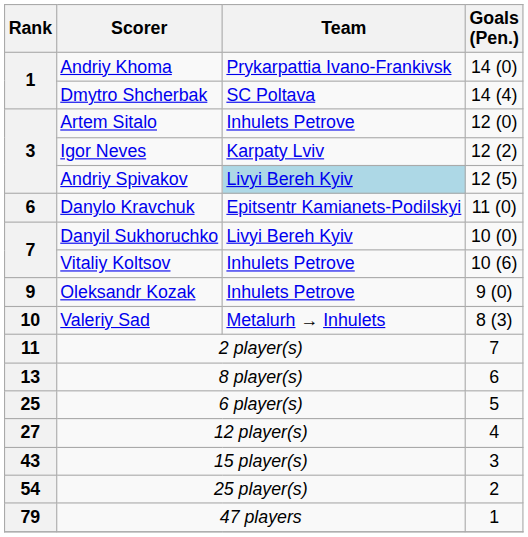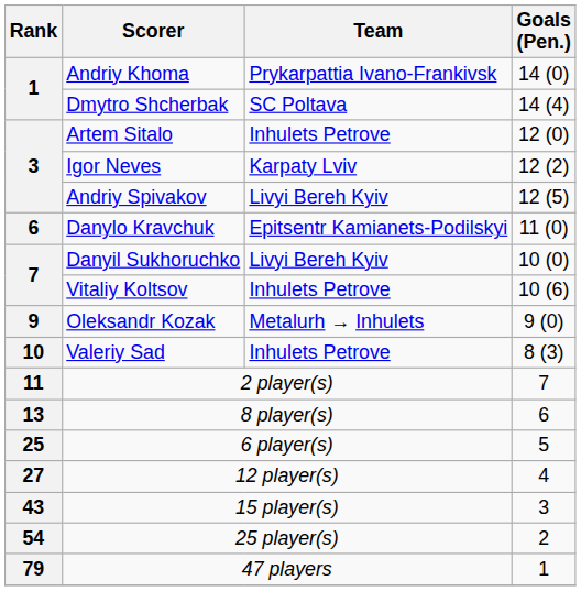Andriy Spivakov | Team: lightblue background -> no background
Oleksandr Kozak | Team: Inhulets Petrove -> Metalurh → Inhulets
Valeriy Sad | Team: Metalurh → Inhulets -> Inhulets Petrove
